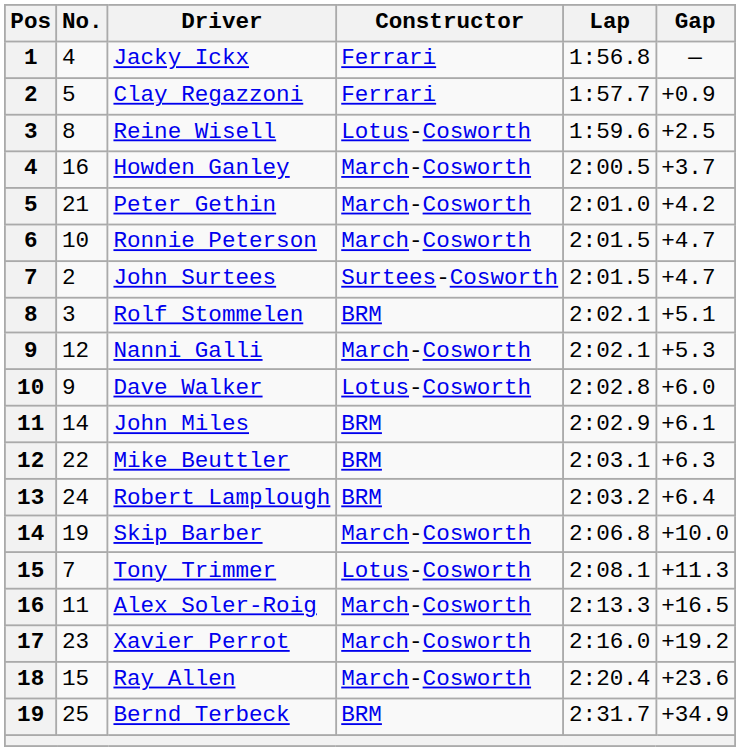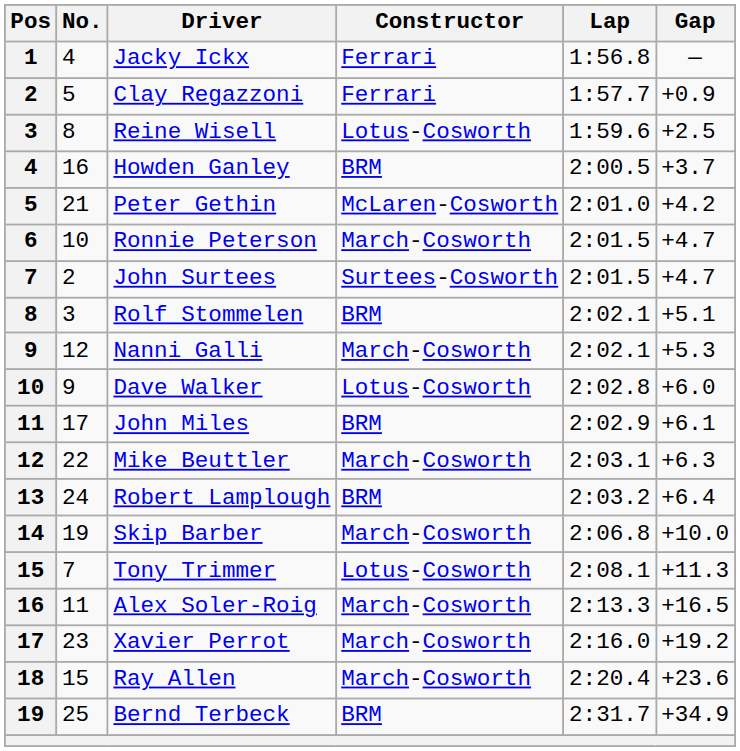Howden Ganley | Constructor: March-Cosworth -> BRM
Peter Gethin | Constructor: March-Cosworth -> McLaren-Cosworth
John Miles | No.: 14 -> 17
Mike Beuttler | Constructor: BRM -> March-Cosworth
